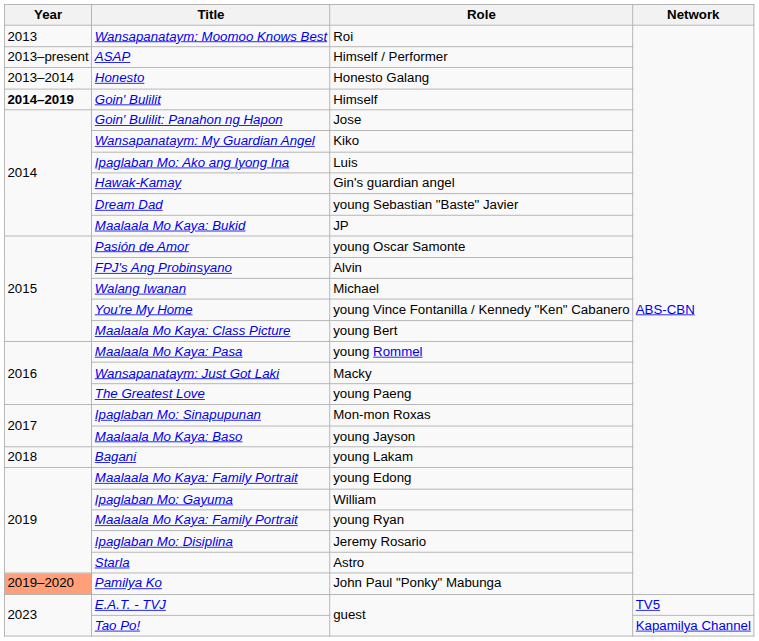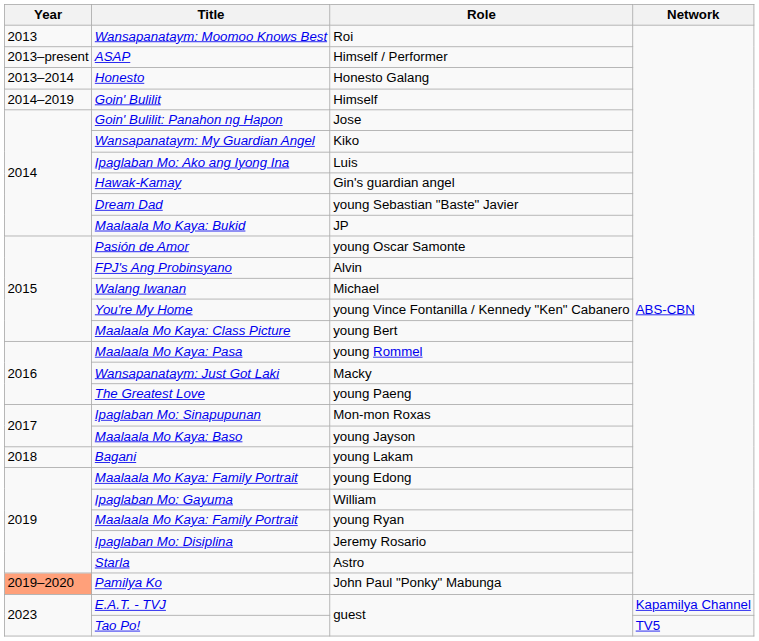Goin' Bulilit | Year: bold -> normal
E.A.T. - TVJ | Network: TV5 -> Kapamilya Channel
Tao Po! | Network: Kapamilya Channel -> TV5
